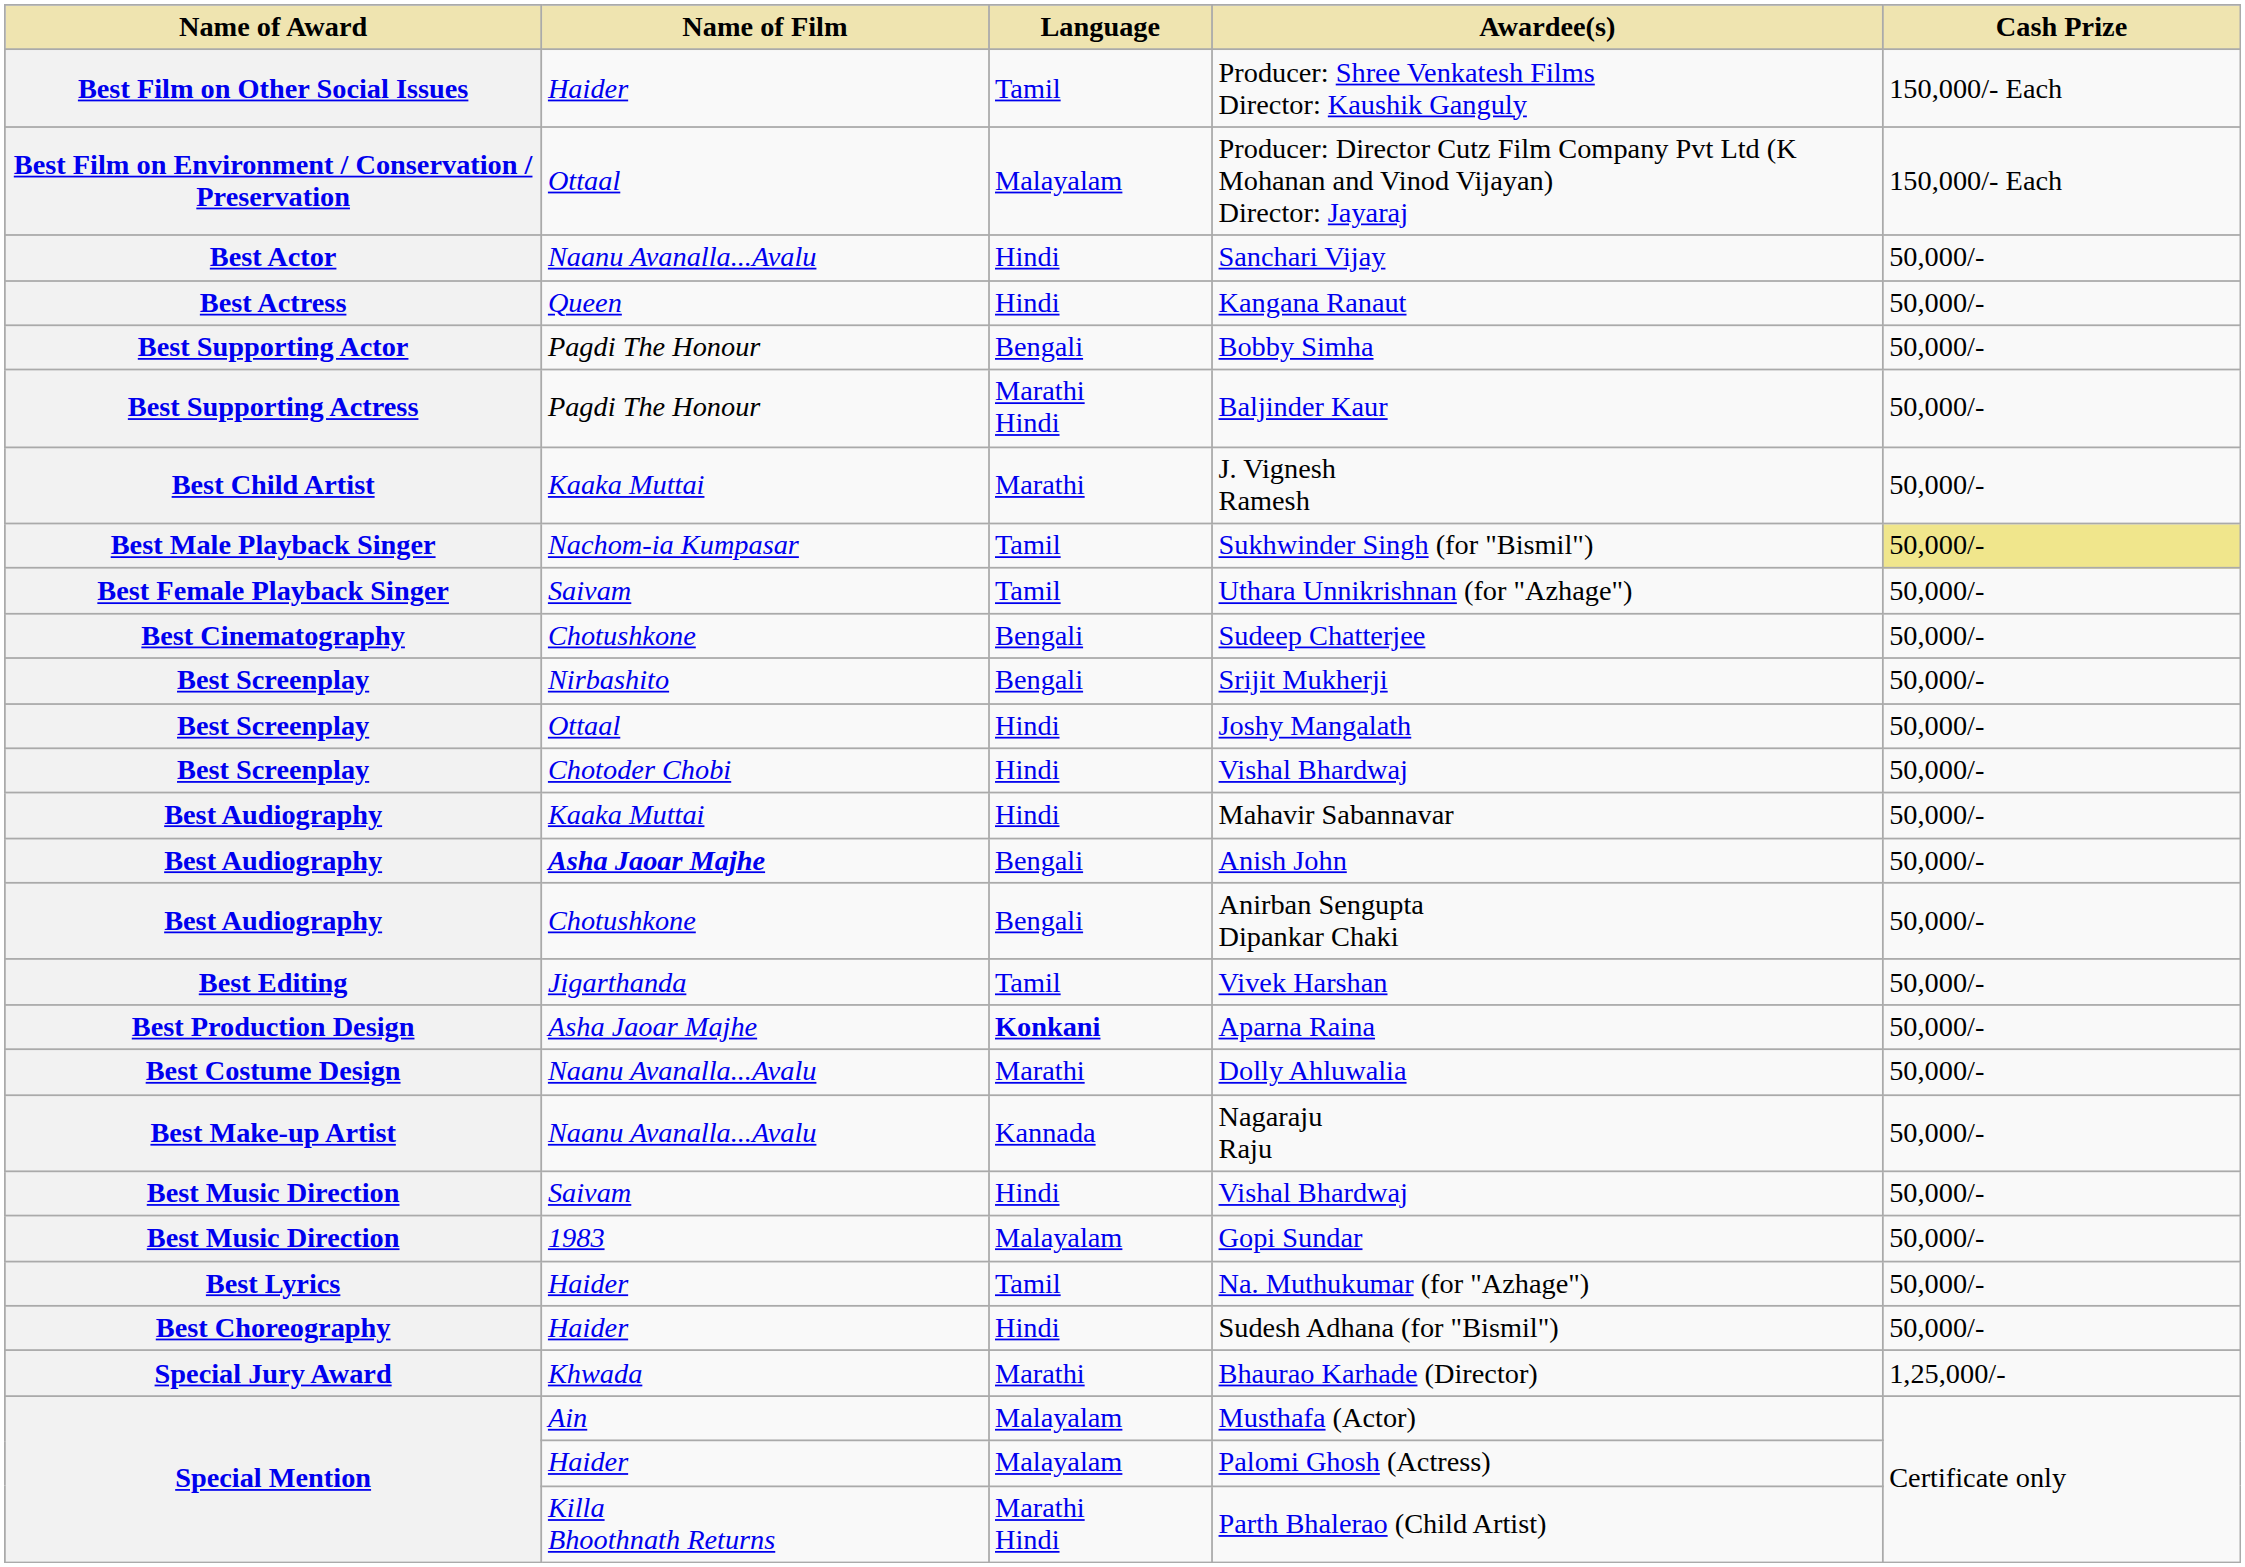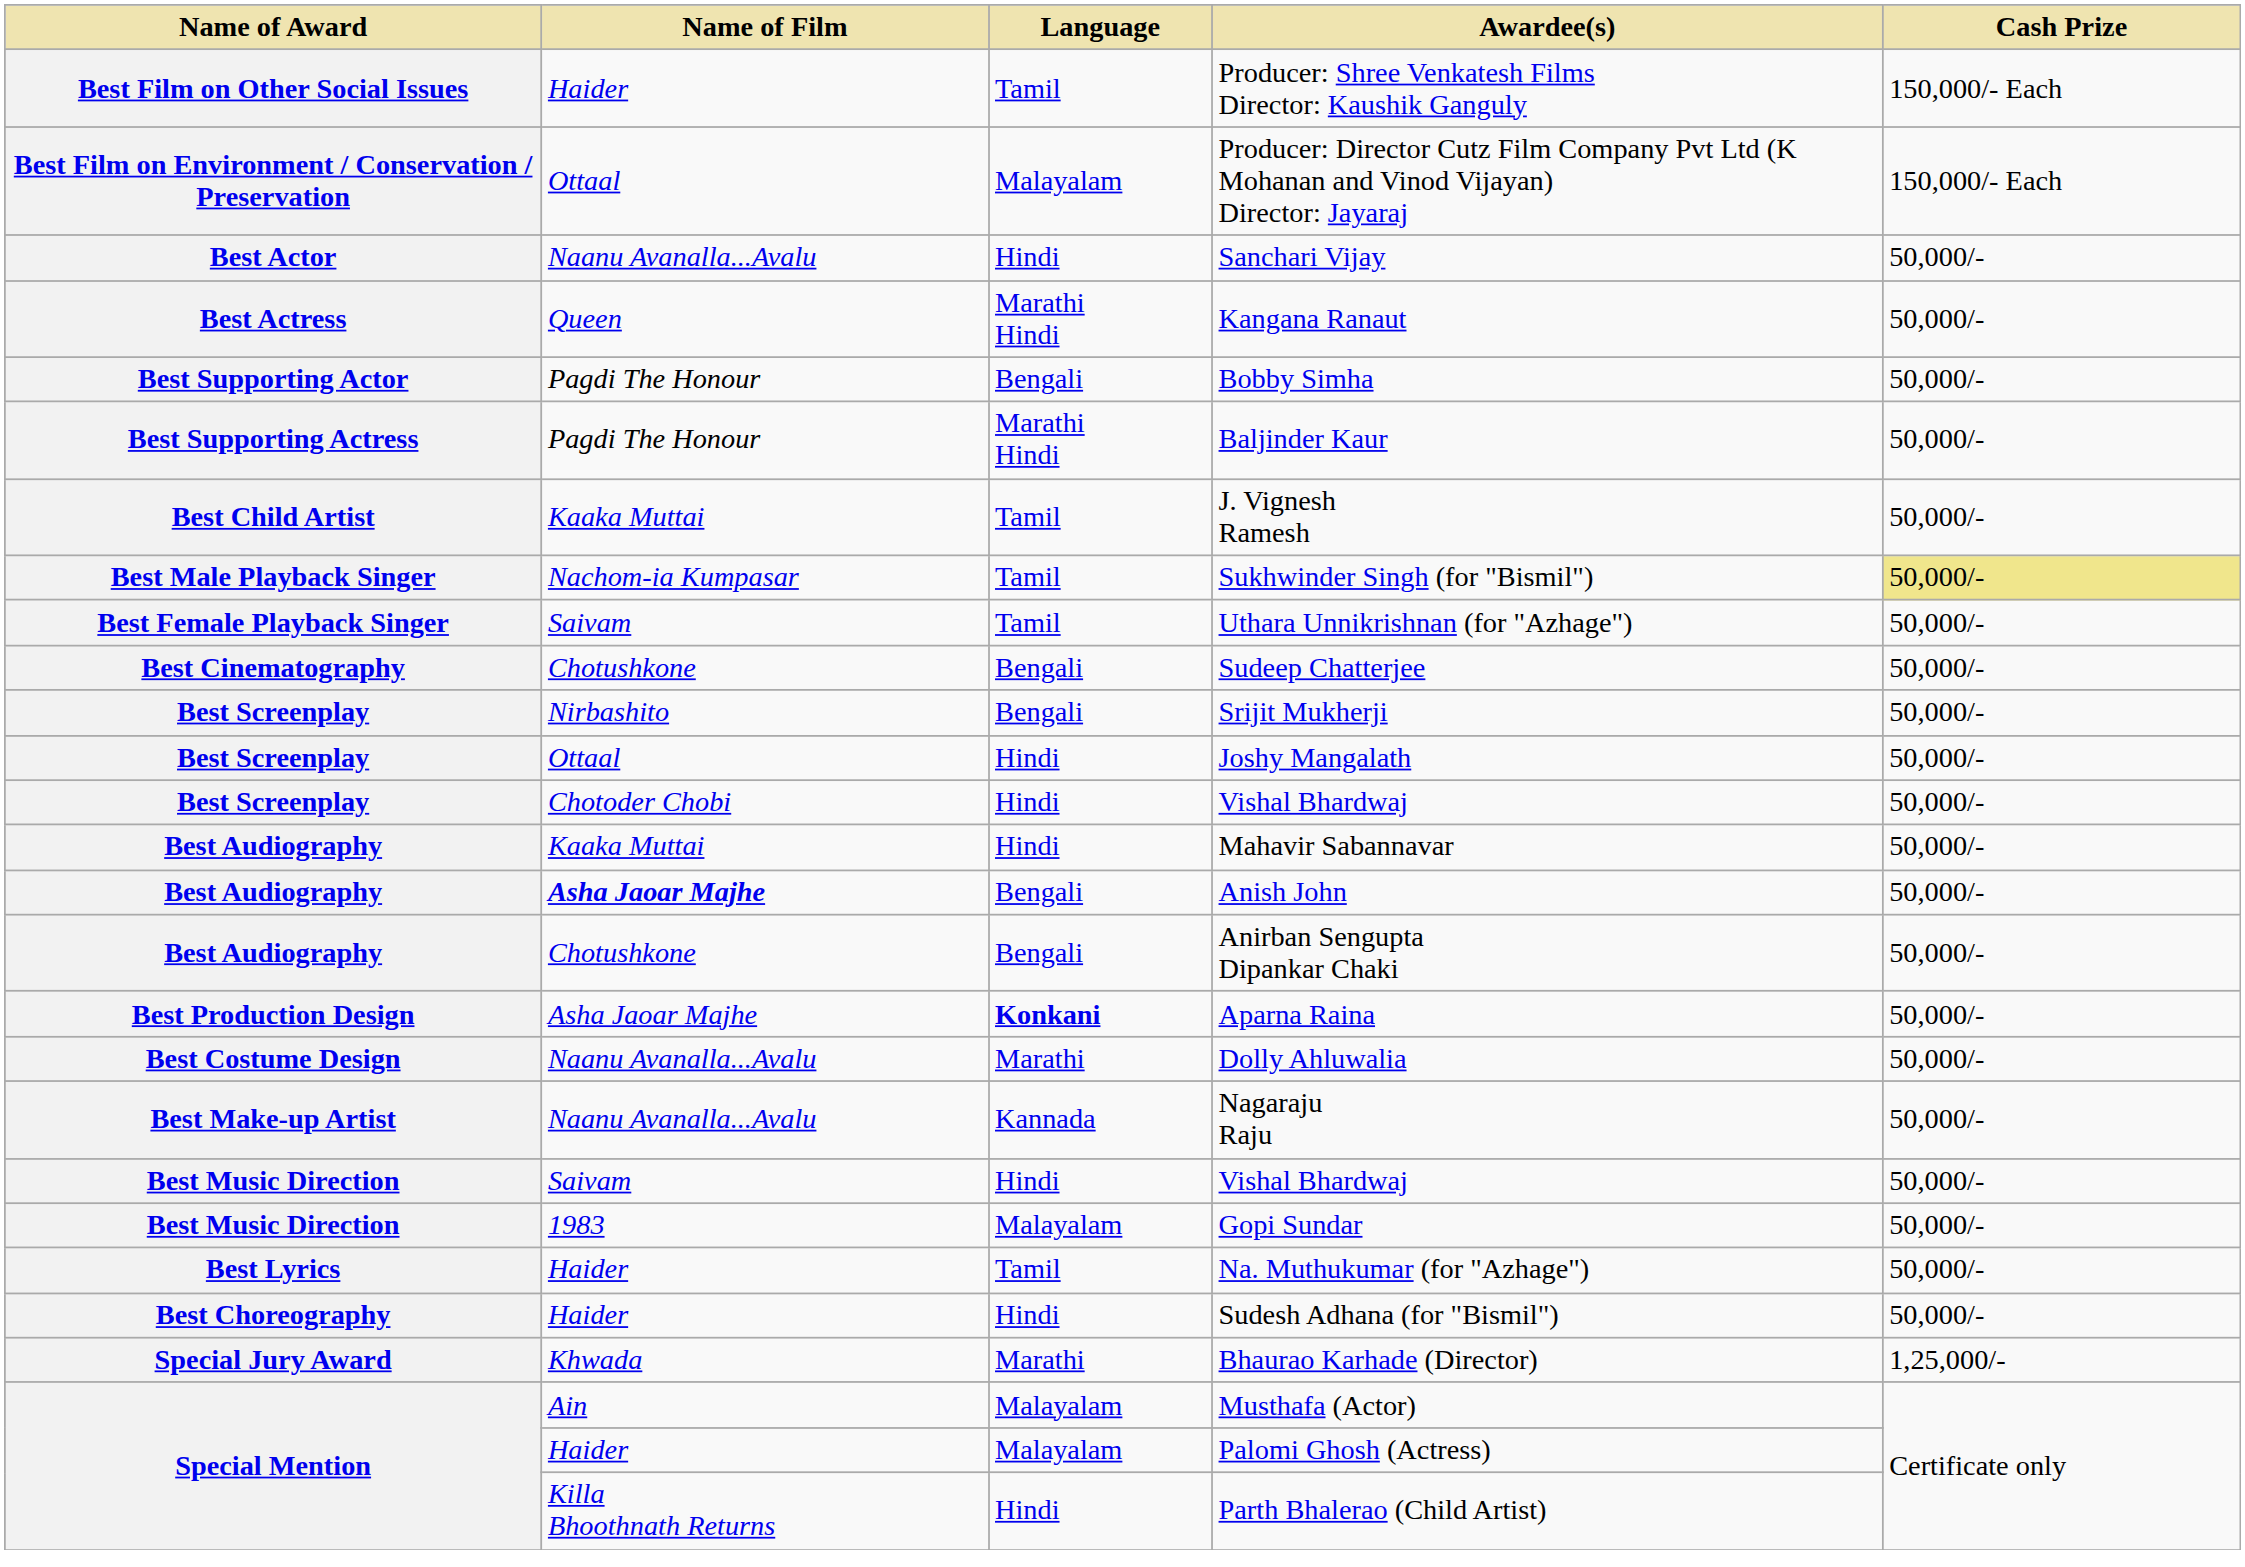Kangana Ranaut | Language: Hindi -> Marathi Hindi
J. Vignesh Ramesh | Language: Marathi -> Tamil
- row: Best Editing | Jigarthanda | Tamil | Vivek Harshan | 50,000/-
Parth Bhalerao (Child Artist) | Language: Marathi Hindi -> Hindi
